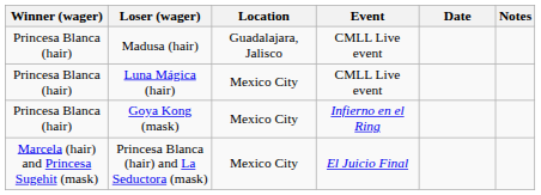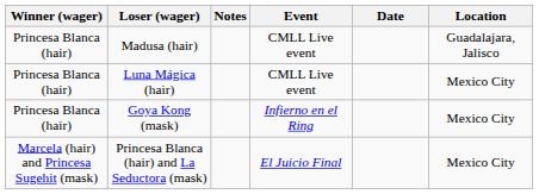columns swapped: Location <-> Notes
